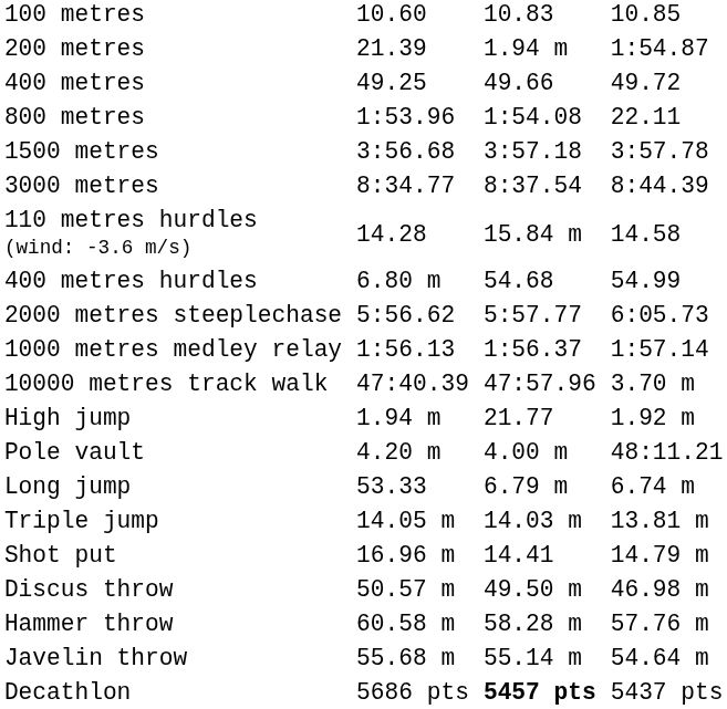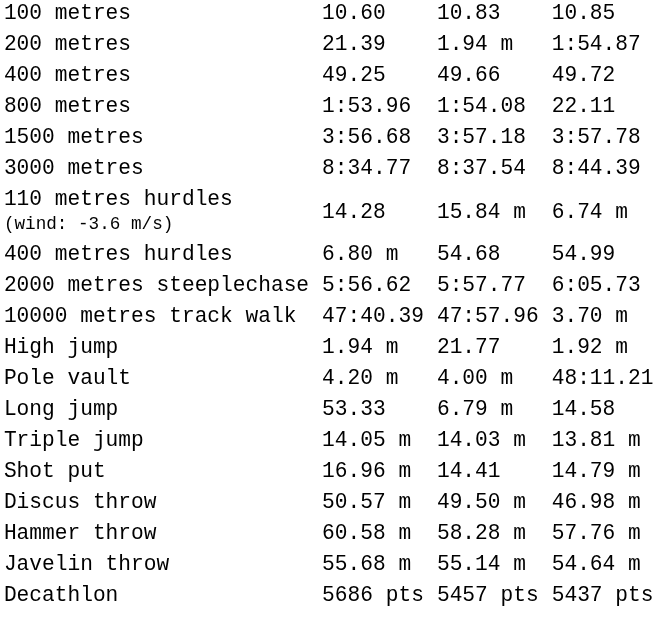110 metres hurdles (wind: -3.6 m/s) | column 7: 14.58 -> 6.74 m
- row: 1000 metres medley relay | 1:56.13 | 1:56.37 | 1:57.14
Long jump | column 7: 6.74 m -> 14.58
Decathlon | column 5: bold -> normal
